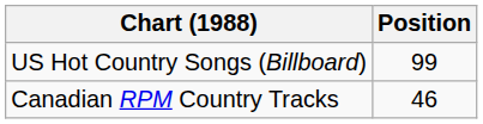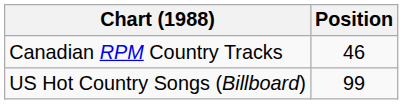rows swapped: Canadian RPM Country Tracks <-> US Hot Country Songs (Billboard)
